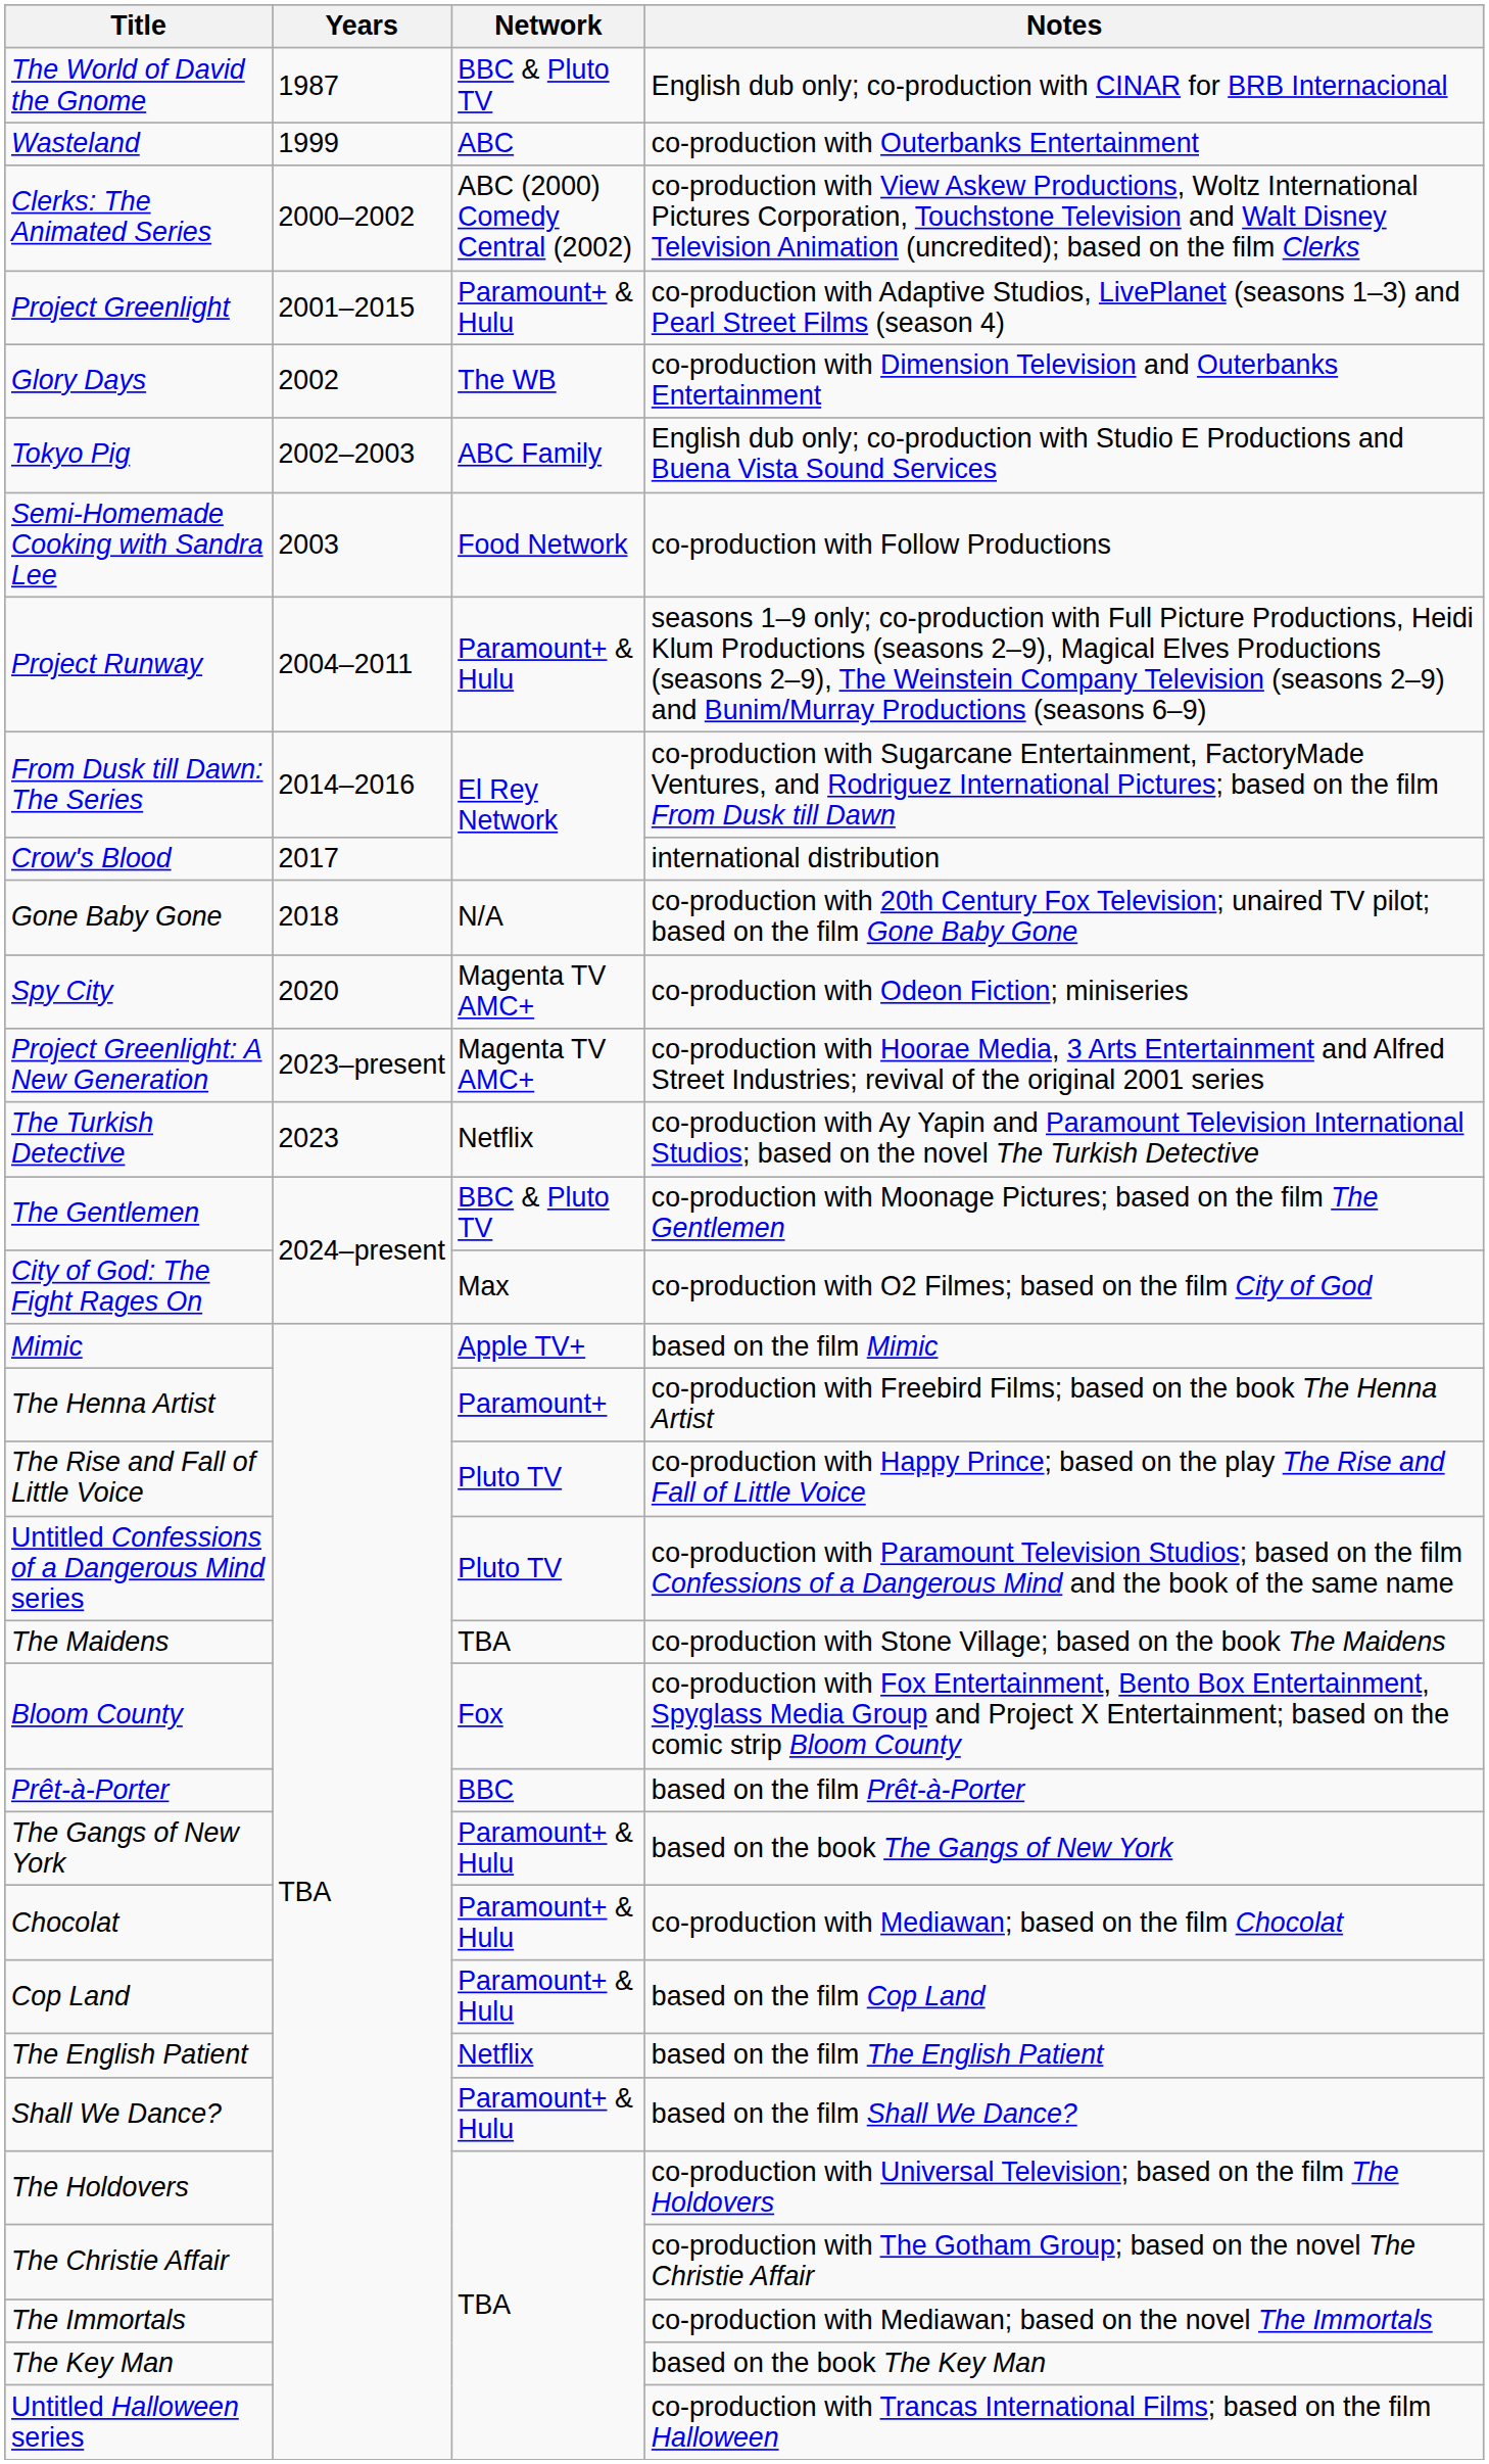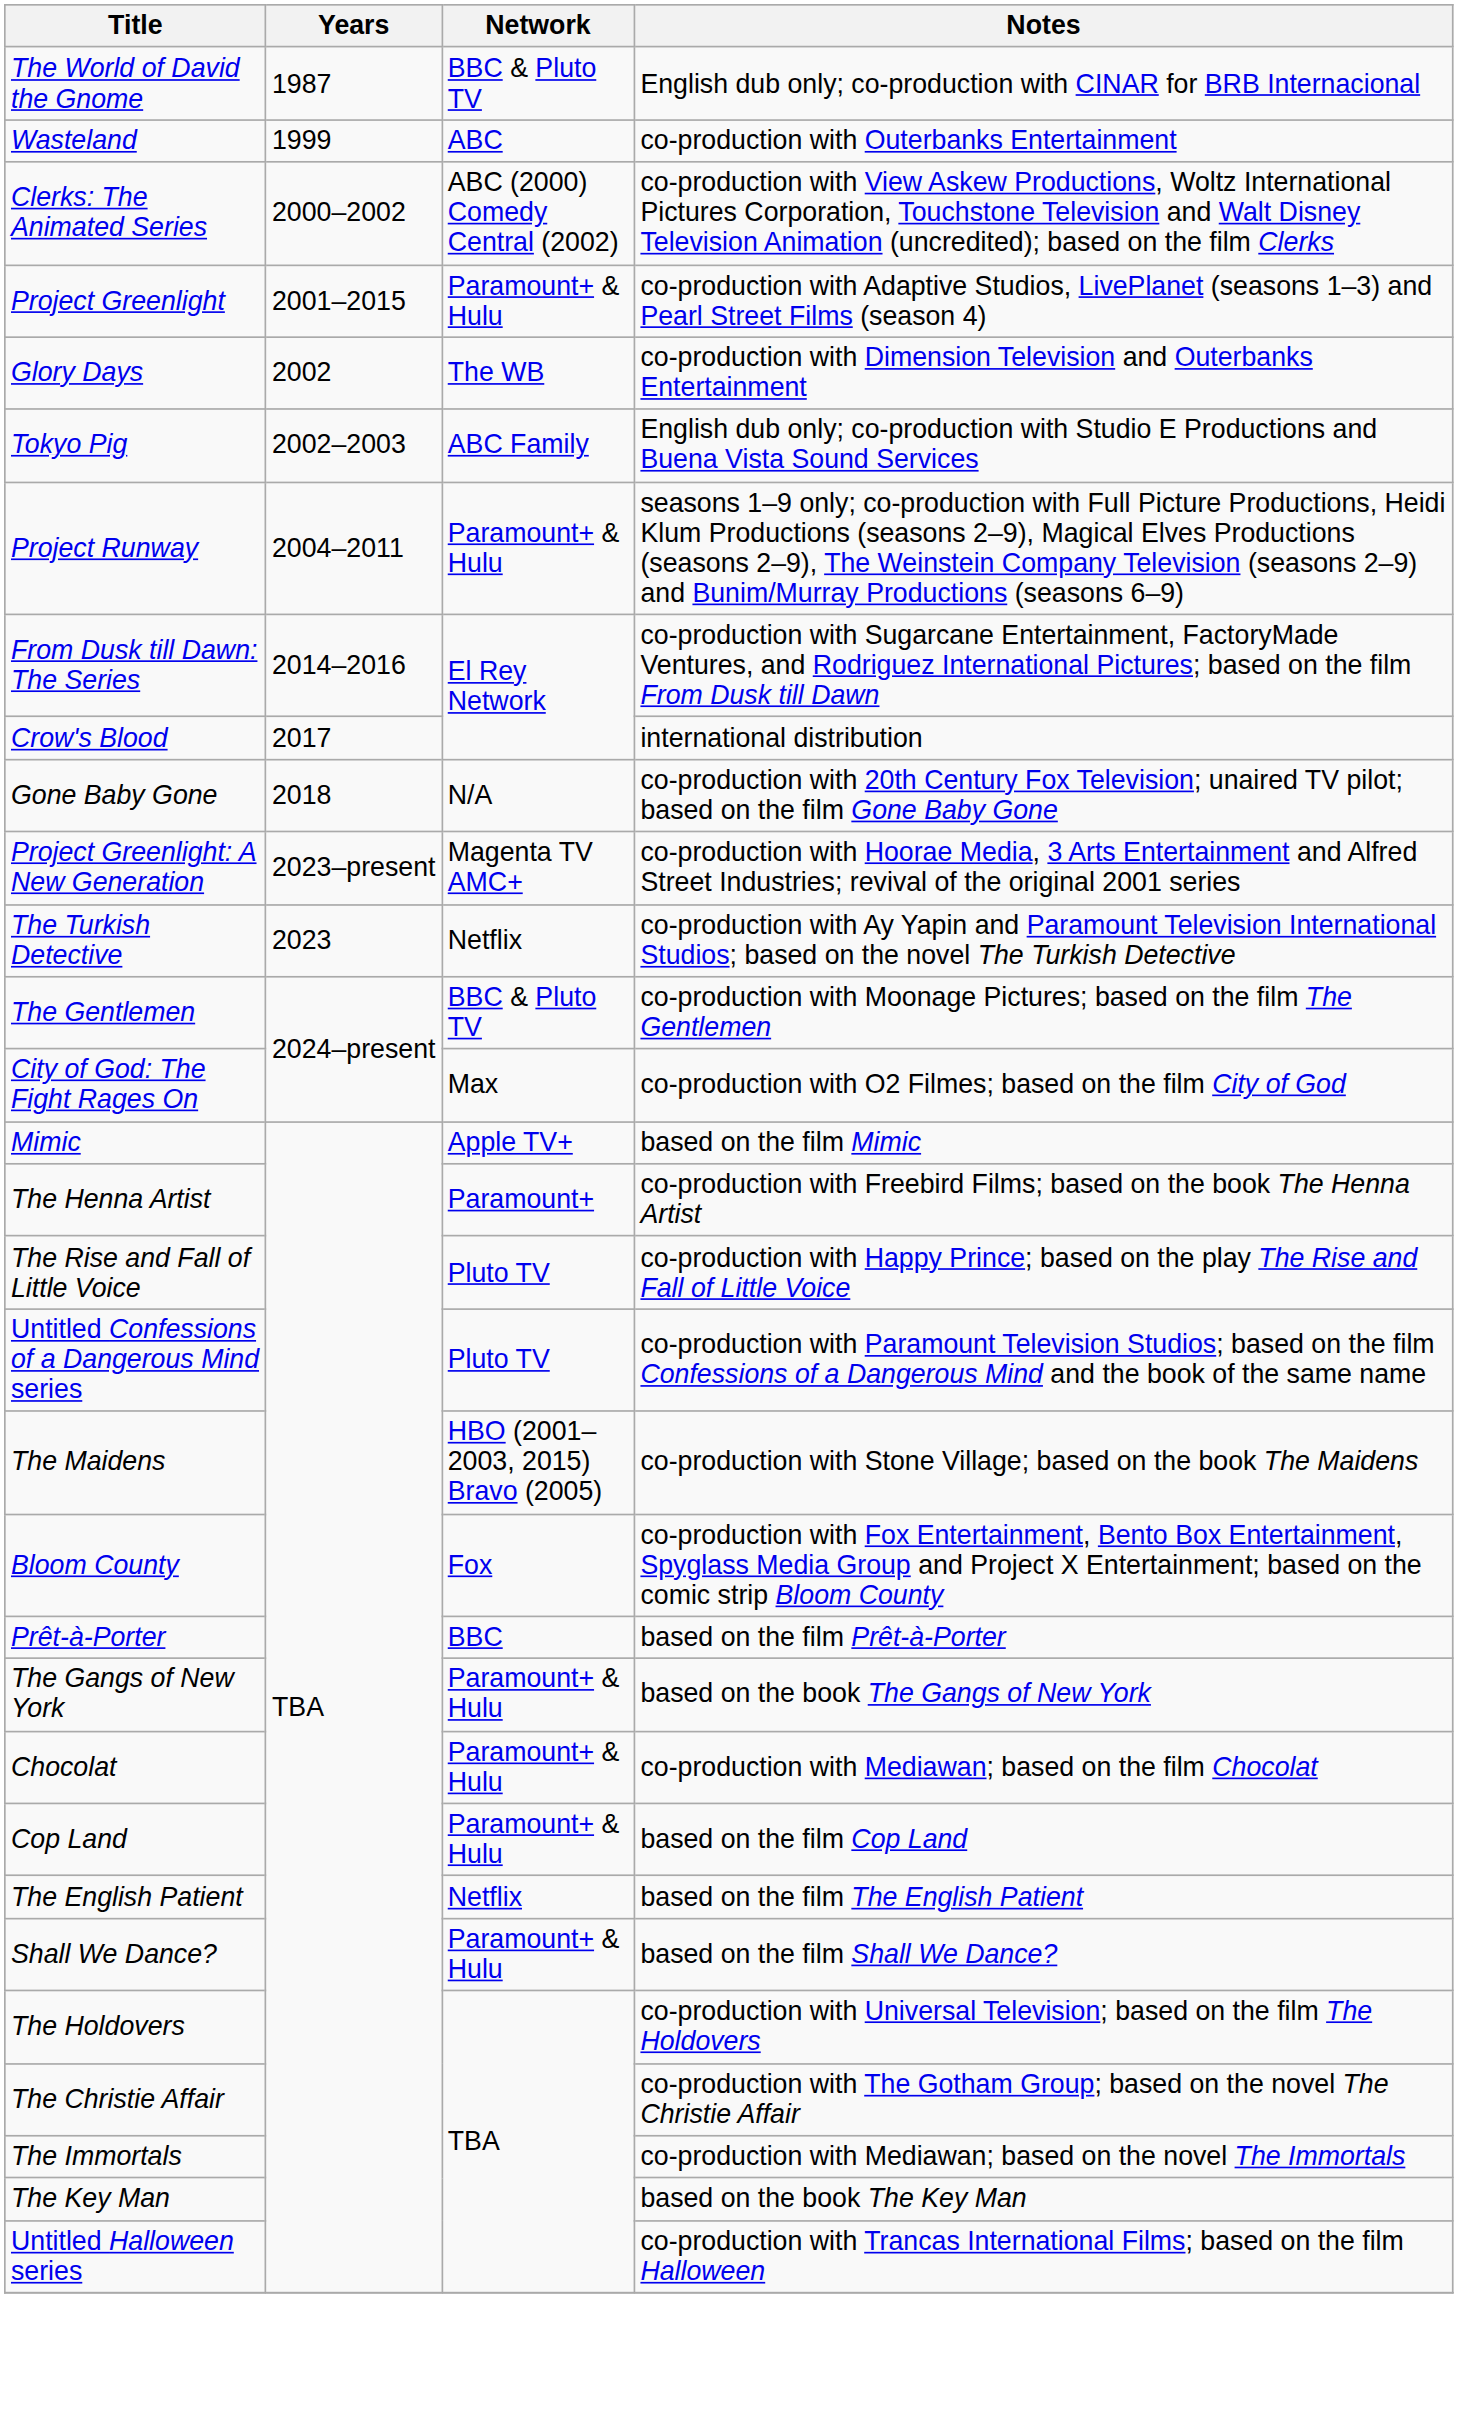- row: Semi-Homemade Cooking with Sandra Lee | 2003 | Food Network | co-production with Follow Productions
- row: Spy City | 2020 | Magenta TV AMC+ | co-production with Odeon Fiction; miniseries
The Maidens | Network: TBA -> HBO (2001–2003, 2015) Bravo (2005)
